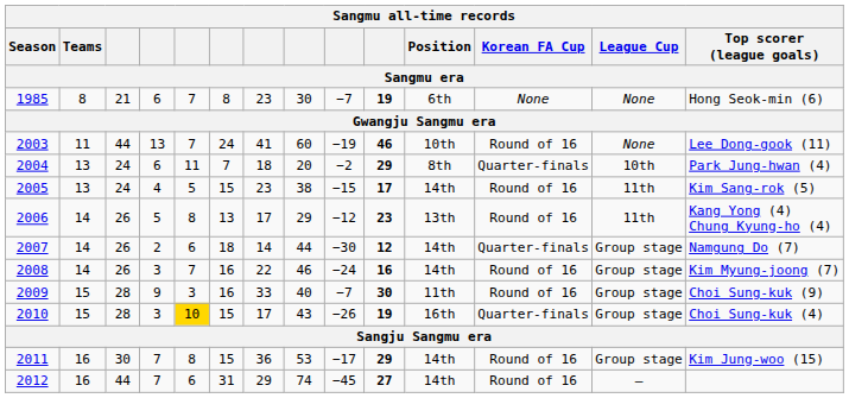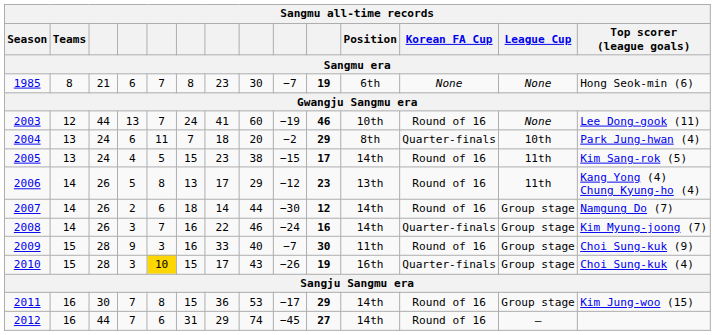2003 | Teams: 11 -> 12
2007 | Korean FA Cup: Quarter-finals -> Round of 16
2008 | Korean FA Cup: Round of 16 -> Quarter-finals
